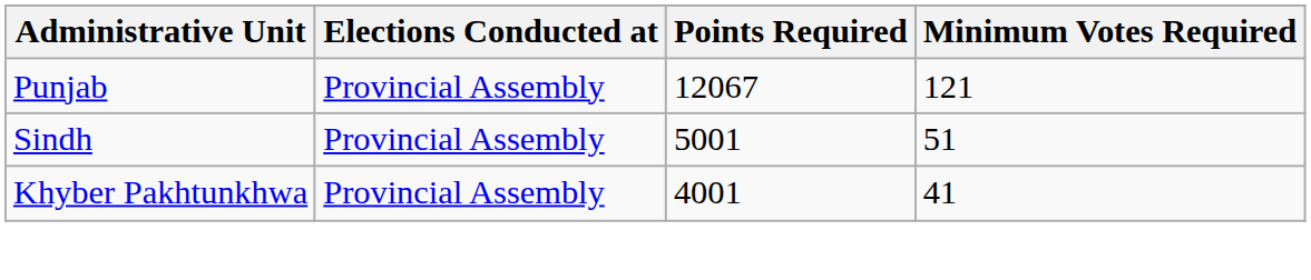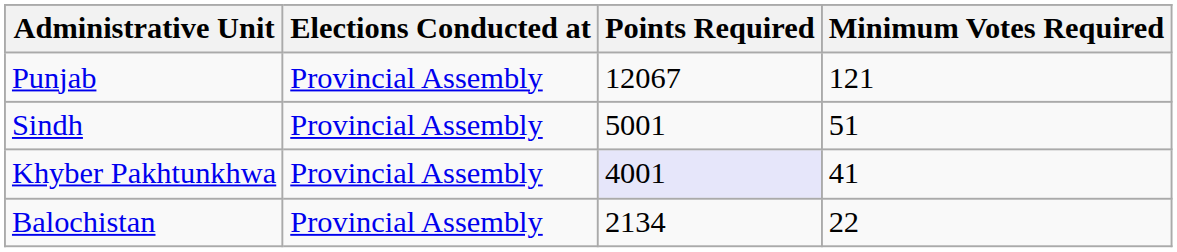Khyber Pakhtunkhwa | Points Required: no background -> lavender background
+ row: Balochistan | Provincial Assembly | 2134 | 22
